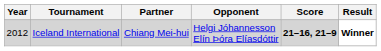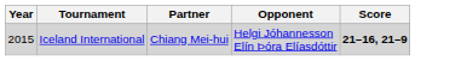- column: Result | Winner
Iceland International | Year: 2012 -> 2015
